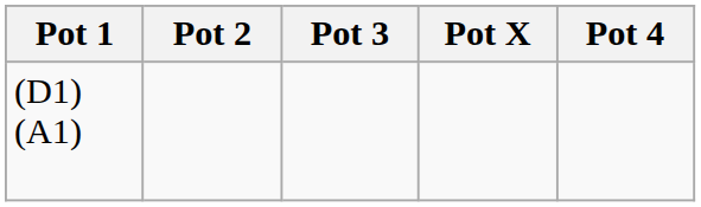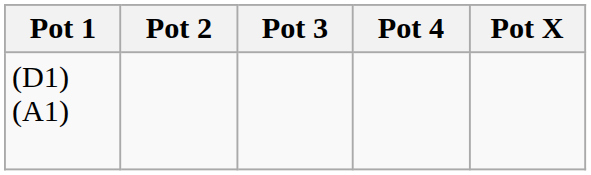columns swapped: Pot 4 <-> Pot X
